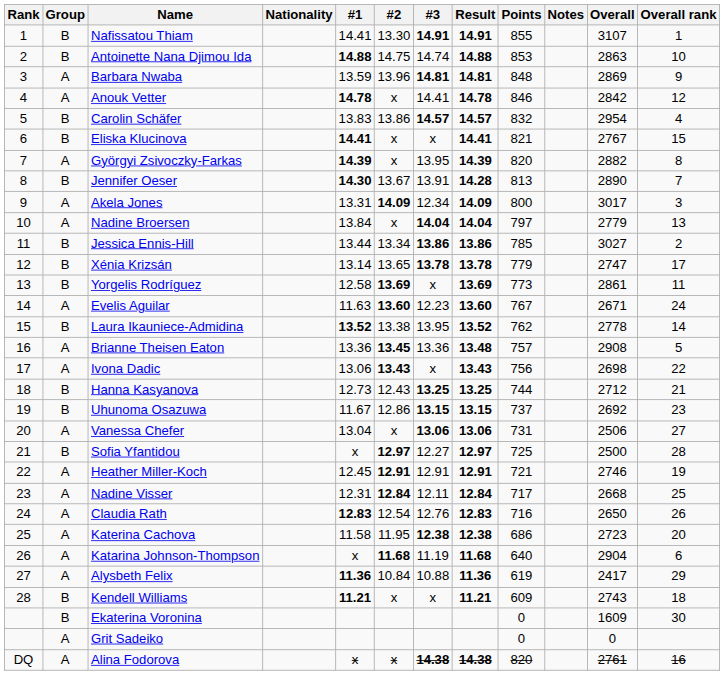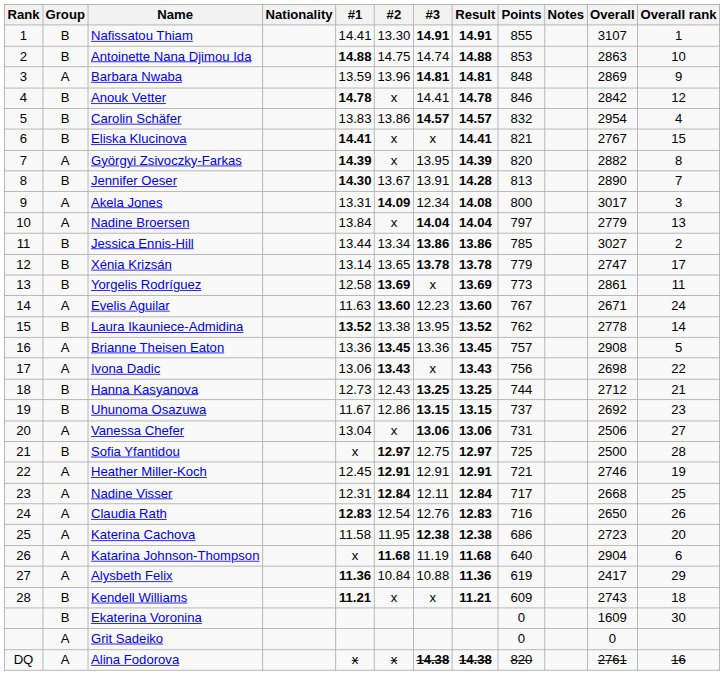Anouk Vetter | Group: A -> B
Akela Jones | Result: 14.09 -> 14.08
Brianne Theisen Eaton | Result: 13.48 -> 13.45
Sofia Yfantidou | #3: 12.27 -> 12.75
